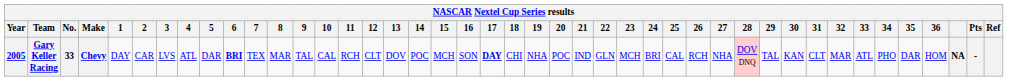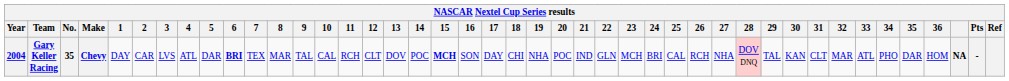Gary Keller Racing | Year: 2005 -> 2004
Gary Keller Racing | No.: 33 -> 35
Gary Keller Racing | 15: normal -> bold
Gary Keller Racing | 17: bold -> normal
